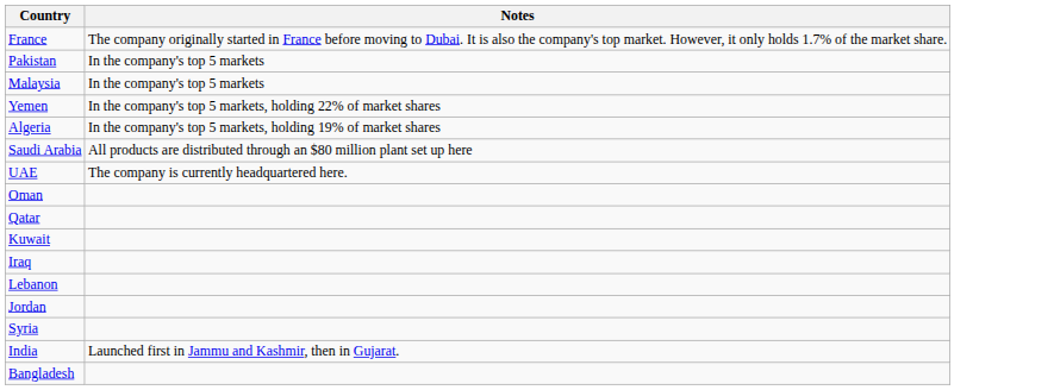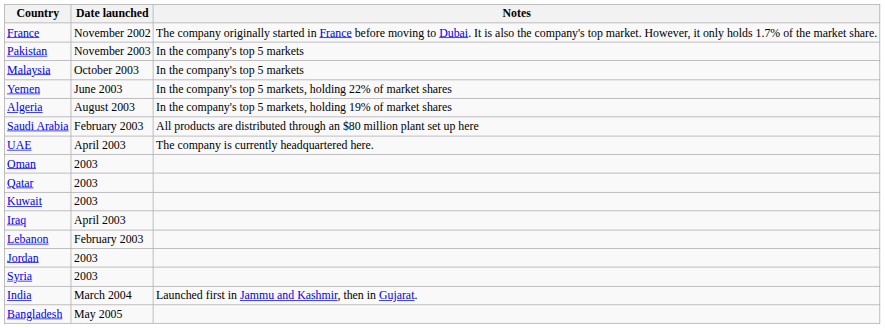+ column: Date launched | November 2002 | November 2003 | October 2003 | June 2003 | August 2003 | February 2003 | April 2003 | 2003 | 2003 | 2003 | April 2003 | February 2003 | 2003 | 2003 | March 2004 | May 2005
